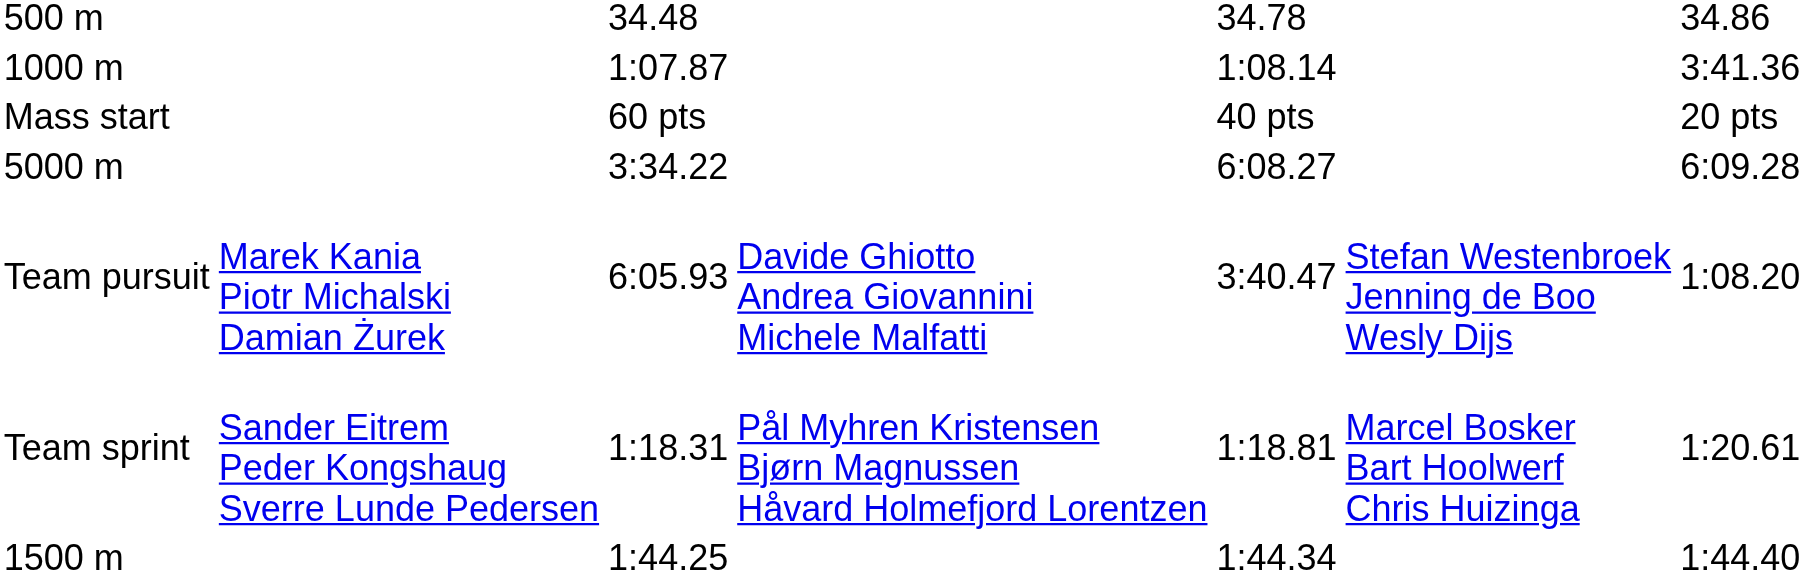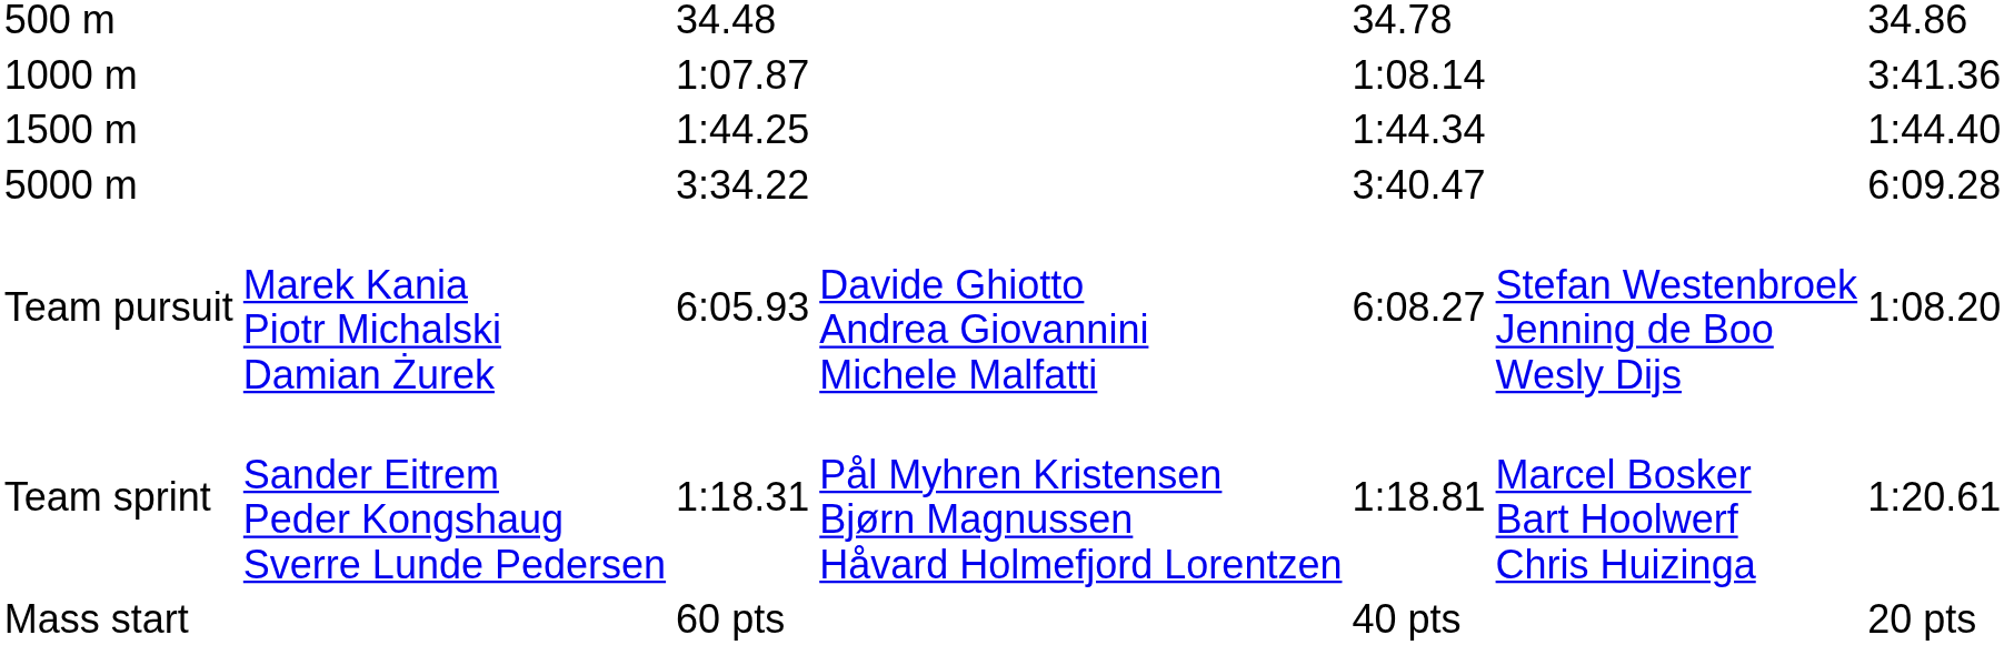rows swapped: 1500 m <-> Mass start
5000 m | column 5: 6:08.27 -> 3:40.47
Team pursuit | column 5: 3:40.47 -> 6:08.27
